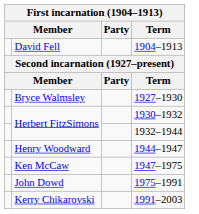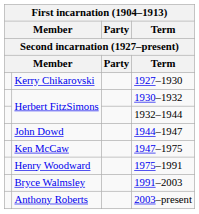- row: David Fell | 1904–1913
1927–1930 | column 2: Bryce Walmsley -> Kerry Chikarovski
1944–1947 | column 2: Henry Woodward -> John Dowd
1975–1991 | column 2: John Dowd -> Henry Woodward
1991–2003 | column 2: Kerry Chikarovski -> Bryce Walmsley
+ row: Anthony Roberts | 2003–present
